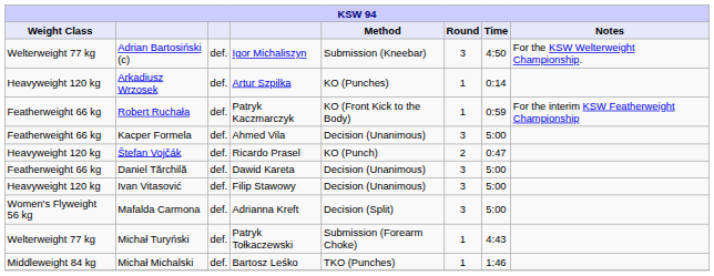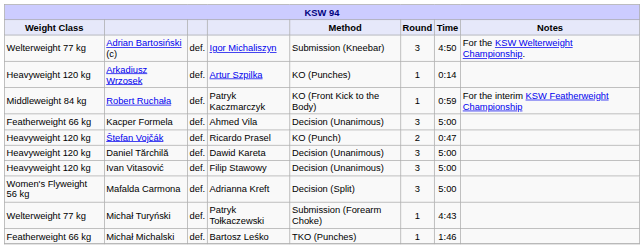Robert Ruchała | Weight Class: Featherweight 66 kg -> Middleweight 84 kg
Daniel Tărchilă | Weight Class: Featherweight 66 kg -> Heavyweight 120 kg
Michał Michalski | Weight Class: Middleweight 84 kg -> Featherweight 66 kg
